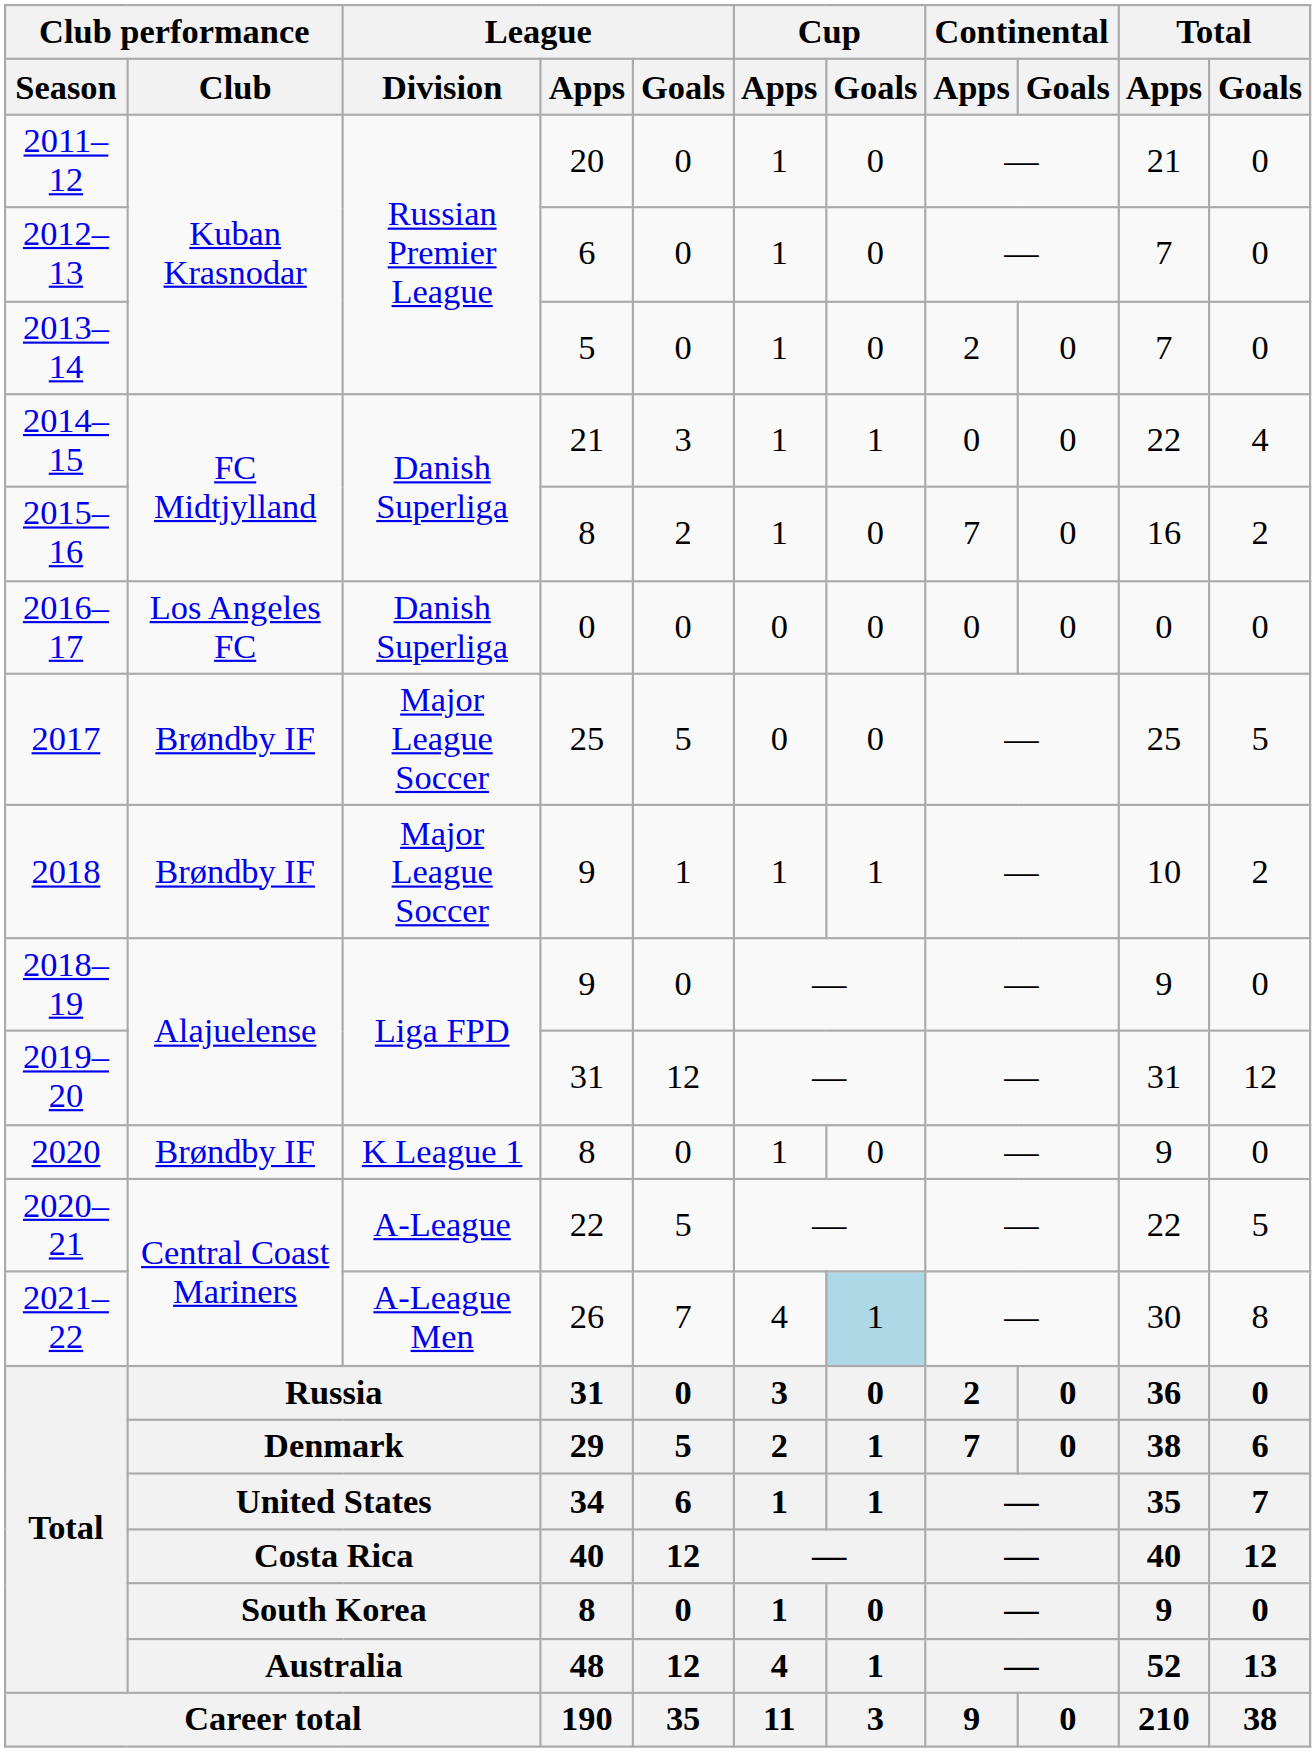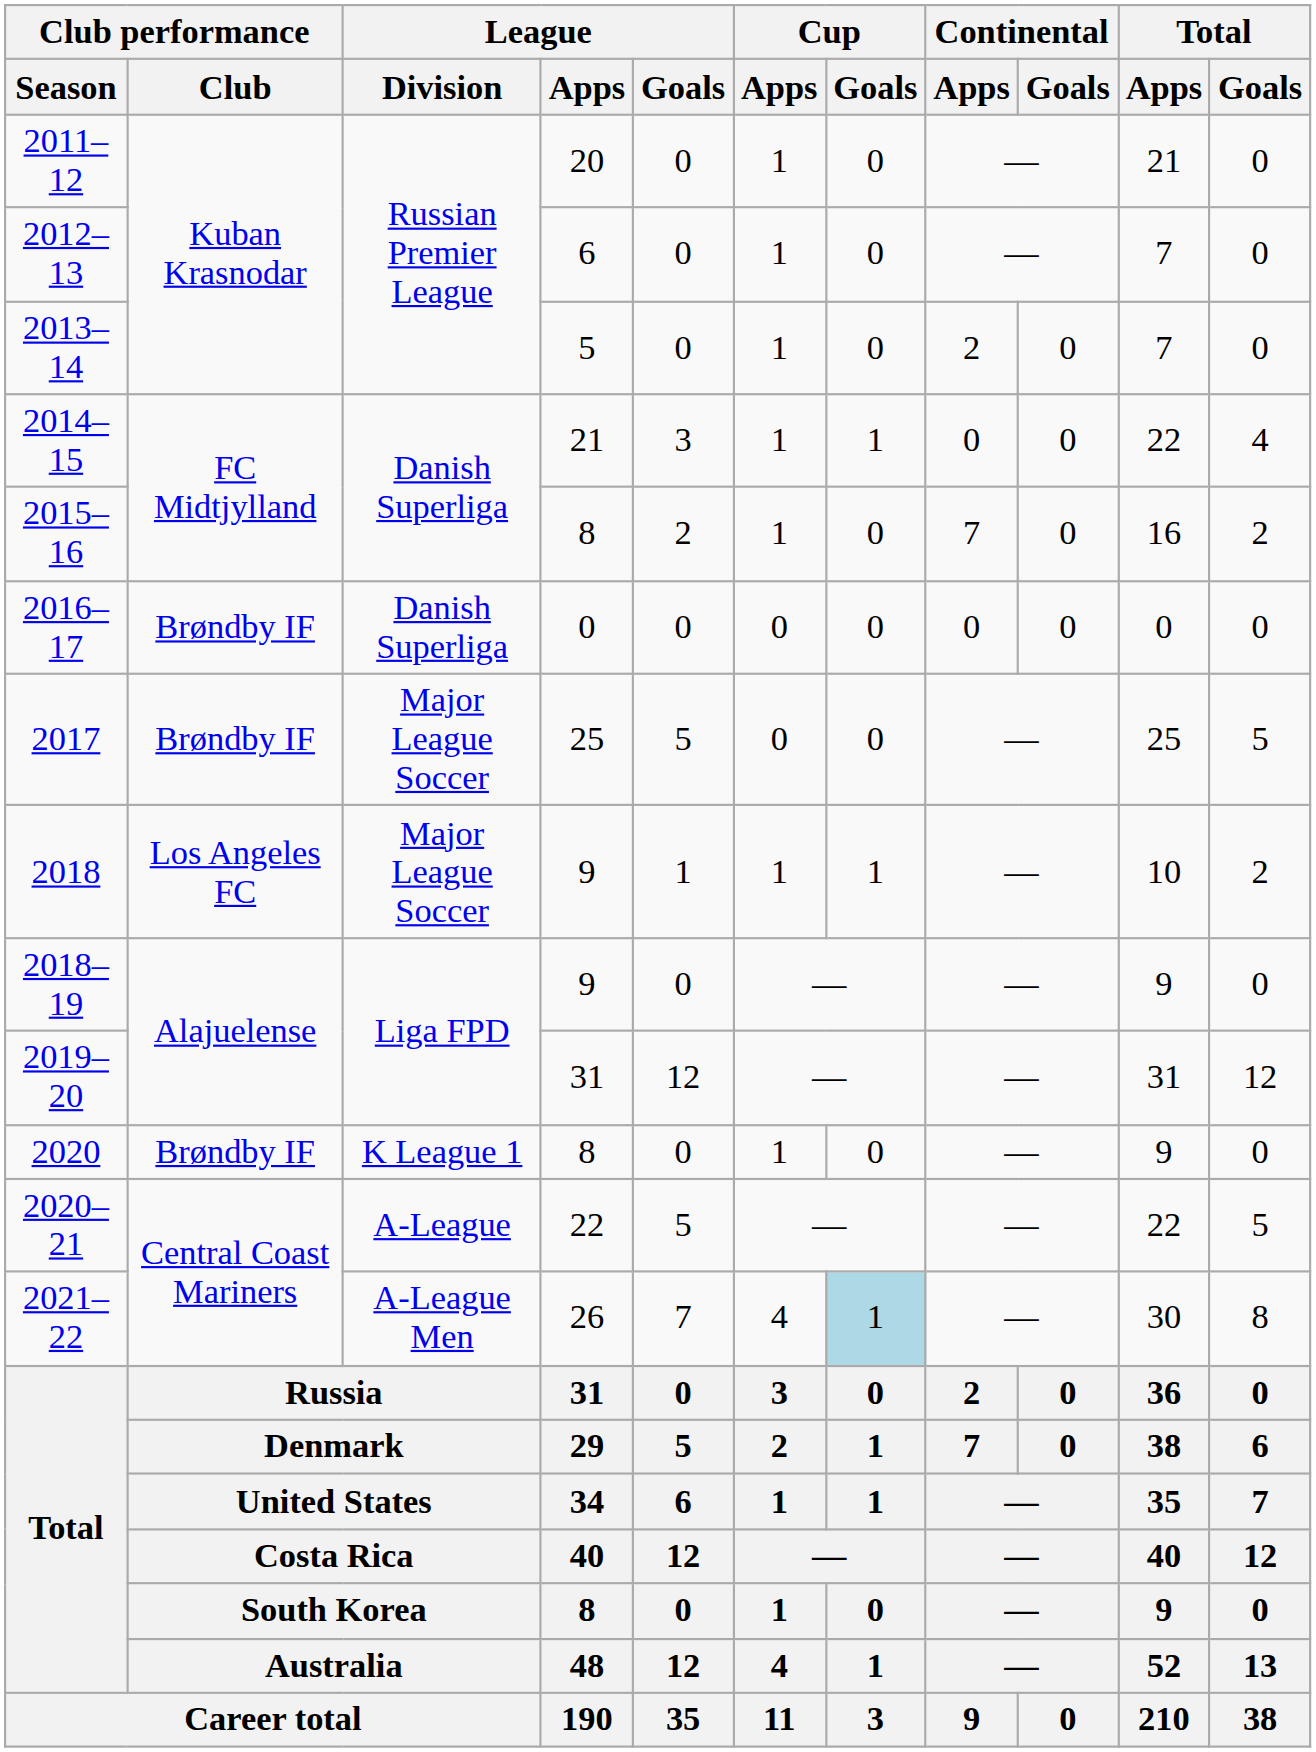2016–17 | Club performance / Club: Los Angeles FC -> Brøndby IF
2018 | Club performance / Club: Brøndby IF -> Los Angeles FC
